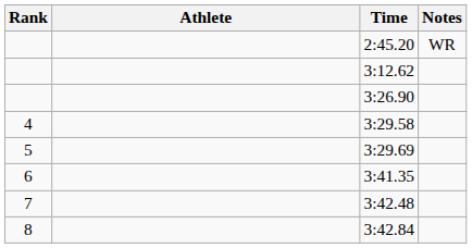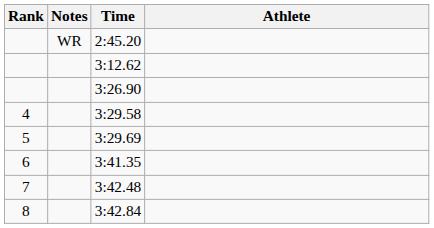columns swapped: Athlete <-> Notes
